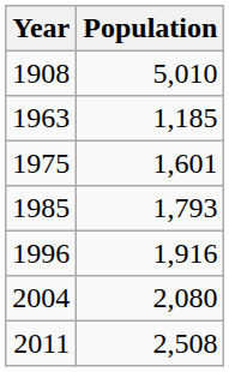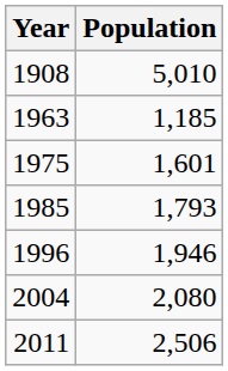1996 | Population: 1,916 -> 1,946
2011 | Population: 2,508 -> 2,506
